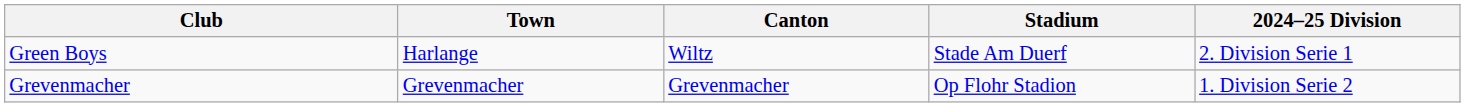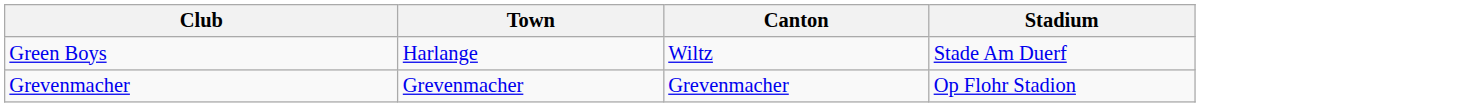- column: 2024–25 Division | 2. Division Serie 1 | 1. Division Serie 2
